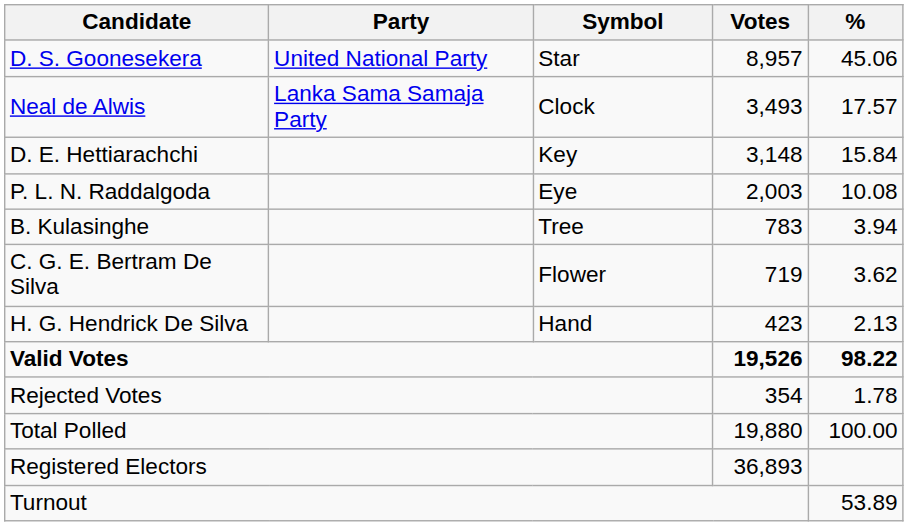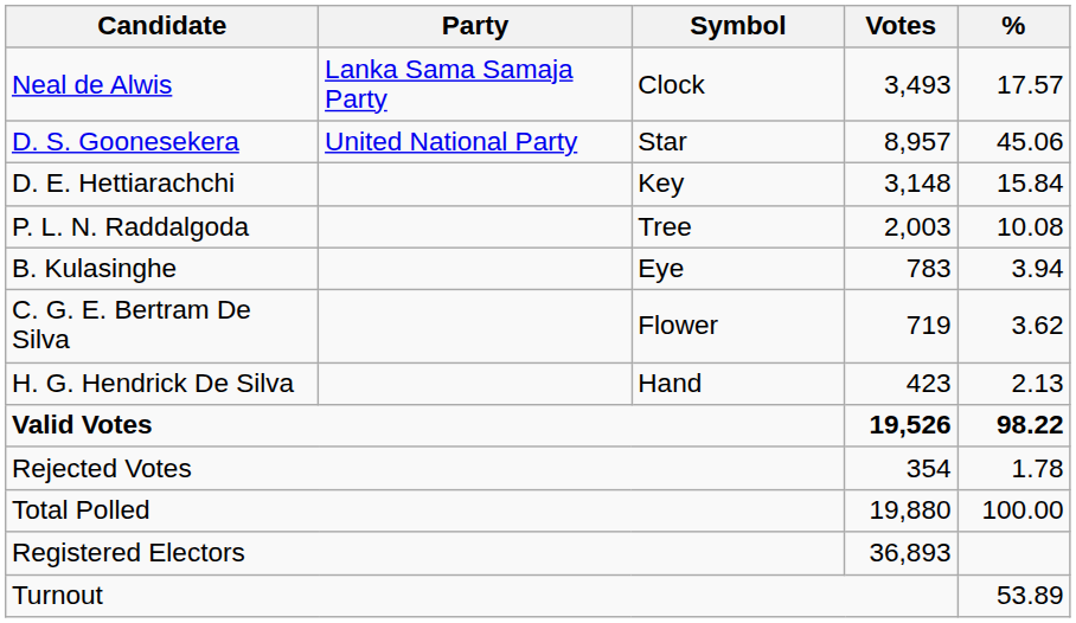rows swapped: D. S. Goonesekera <-> Neal de Alwis
P. L. N. Raddalgoda | Symbol: Eye -> Tree
B. Kulasinghe | Symbol: Tree -> Eye
